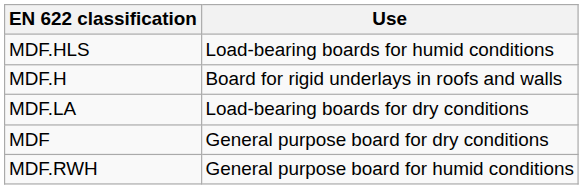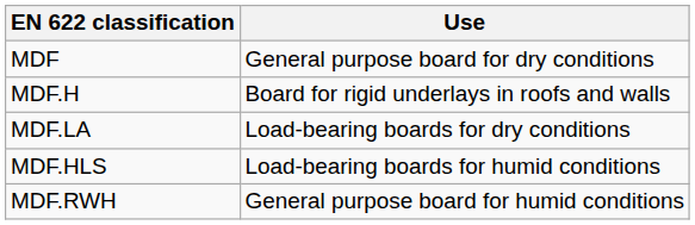rows swapped: MDF <-> MDF.HLS
